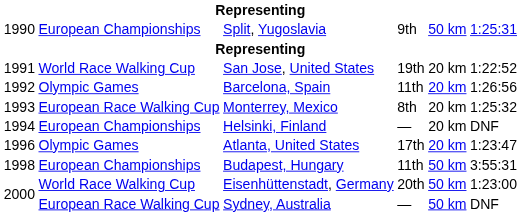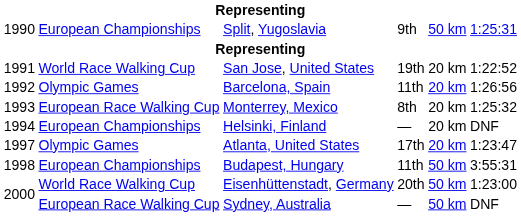Atlanta, United States | column 1: 1996 -> 1997
